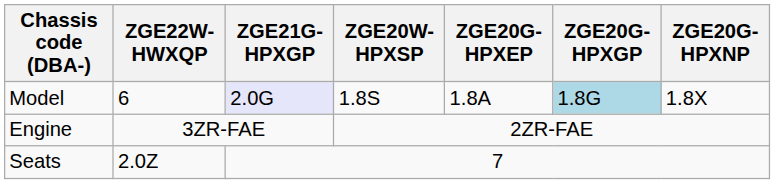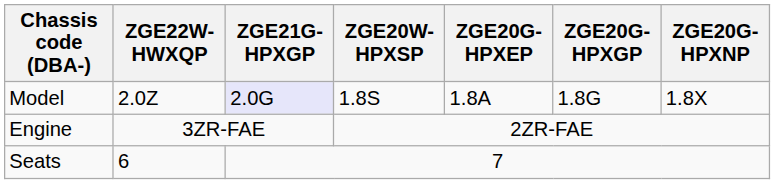Model | ZGE22W-HWXQP: 6 -> 2.0Z
Model | ZGE20G-HPXGP: lightblue background -> no background
Seats | ZGE22W-HWXQP: 2.0Z -> 6
